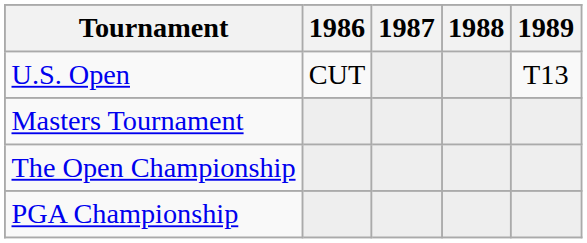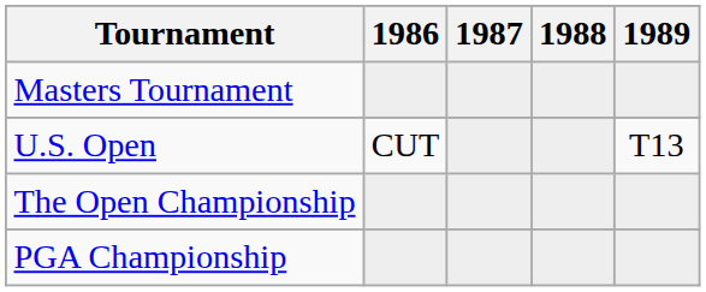rows swapped: Masters Tournament <-> U.S. Open
